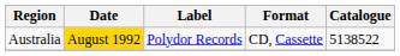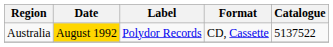Australia | Catalogue: 5138522 -> 5137522
